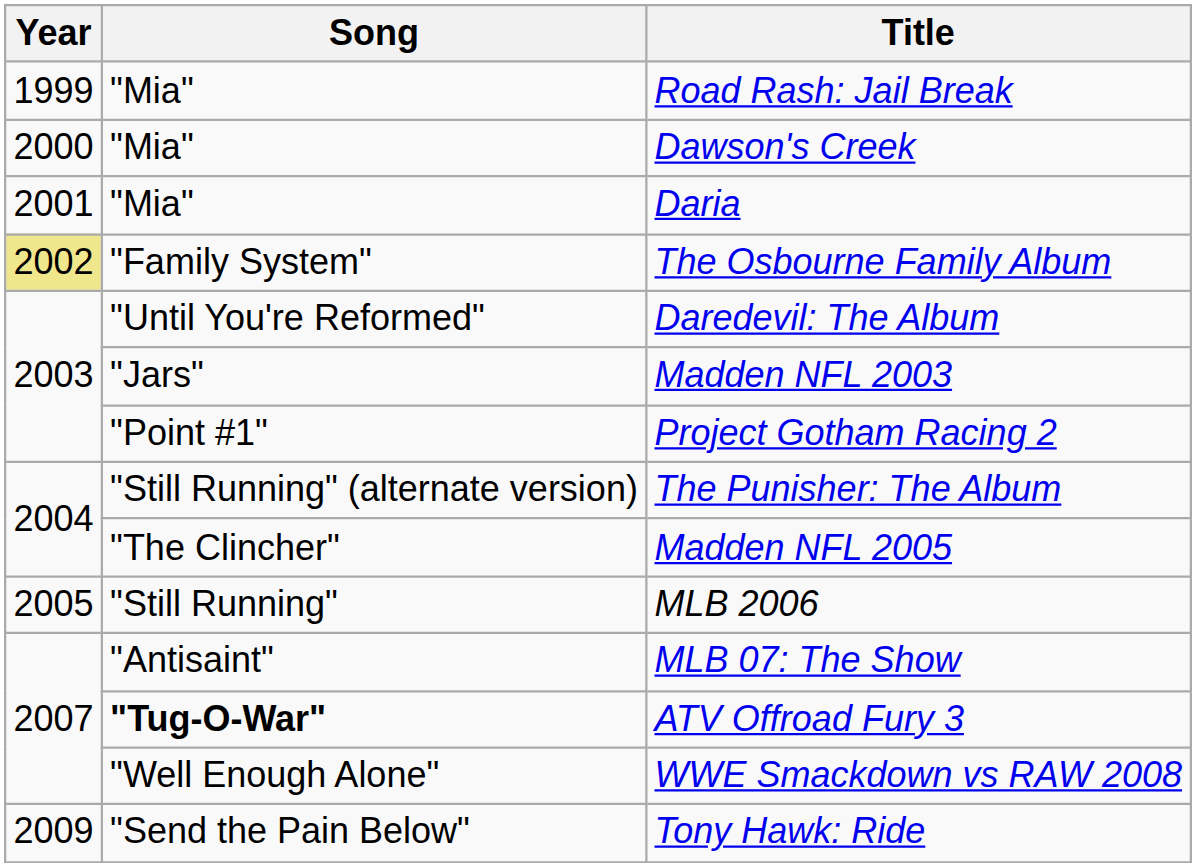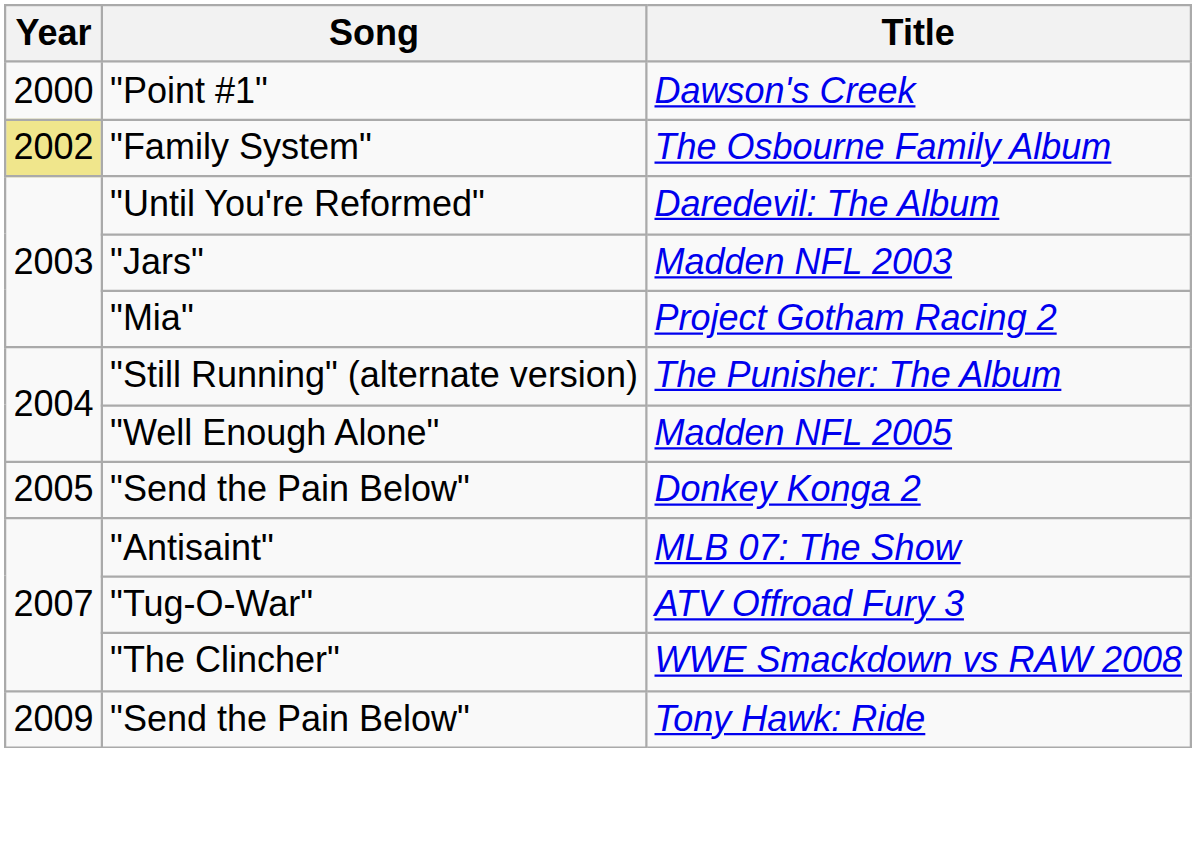- row: 1999 | "Mia" | Road Rash: Jail Break
Dawson's Creek | Song: "Mia" -> "Point #1"
- row: 2001 | "Mia" | Daria
Project Gotham Racing 2 | Song: "Point #1" -> "Mia"
Madden NFL 2005 | Song: "The Clincher" -> "Well Enough Alone"
+ row: 2005 | "Send the Pain Below" | Donkey Konga 2
- row: 2005 | "Still Running" | MLB 2006
ATV Offroad Fury 3 | Song: bold -> normal
WWE Smackdown vs RAW 2008 | Song: "Well Enough Alone" -> "The Clincher"
